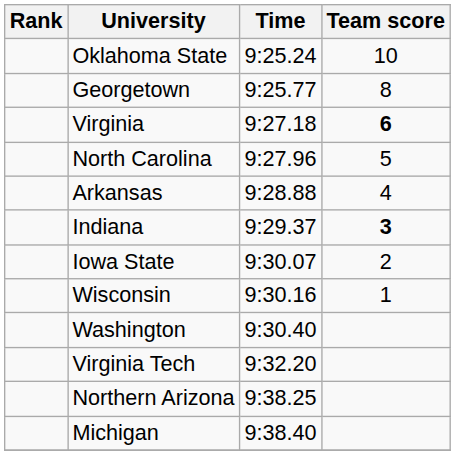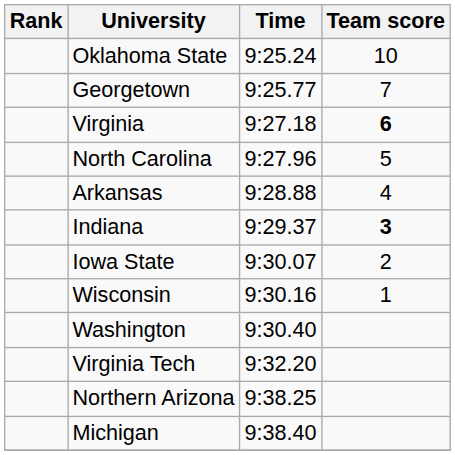Georgetown | Team score: 8 -> 7
